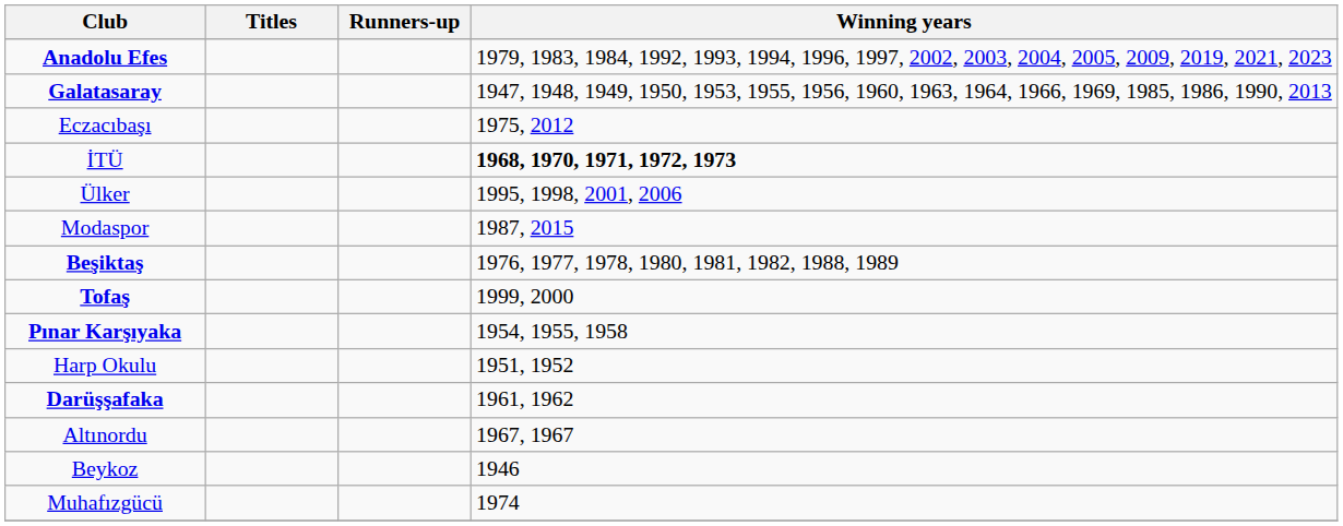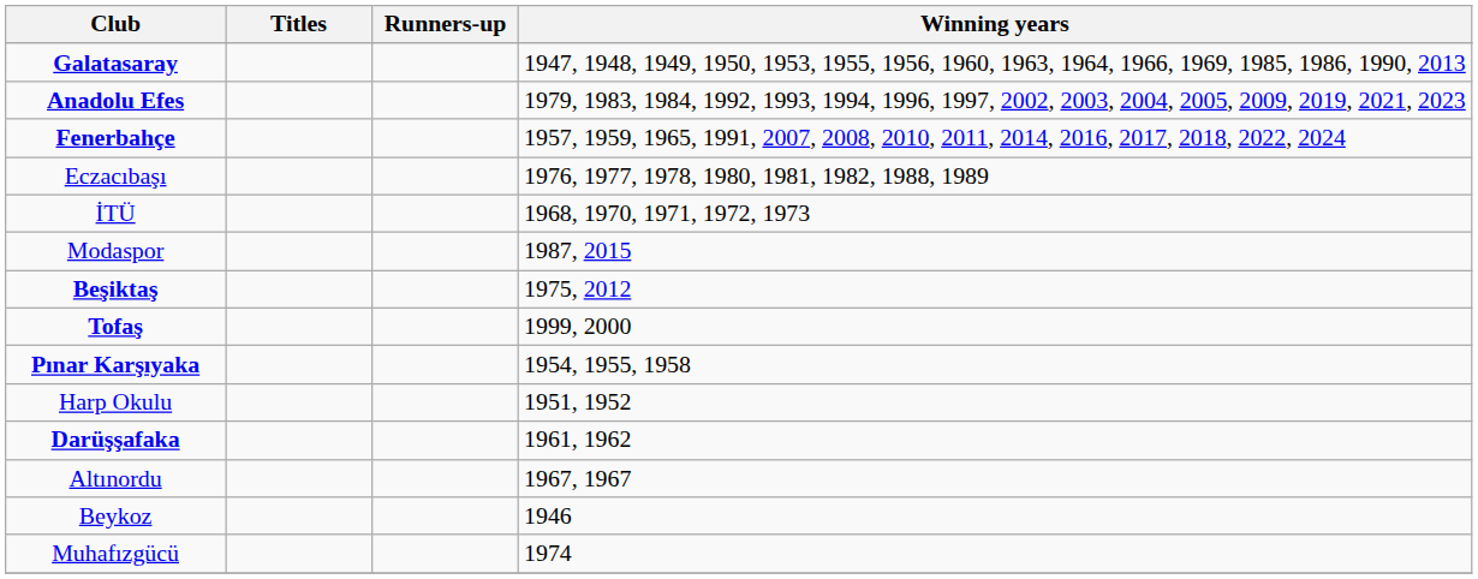rows swapped: Anadolu Efes <-> Galatasaray
+ row: Fenerbahçe | 1957, 1959, 1965, 1991, 2007, 2008, 2010, 2011, 2014, 2016, 2017, 2018, 2022, 2024
Eczacıbaşı | Winning years: 1975, 2012 -> 1976, 1977, 1978, 1980, 1981, 1982, 1988, 1989
İTÜ | Winning years: bold -> normal
- row: Ülker | 1995, 1998, 2001, 2006
Beşiktaş | Winning years: 1976, 1977, 1978, 1980, 1981, 1982, 1988, 1989 -> 1975, 2012
